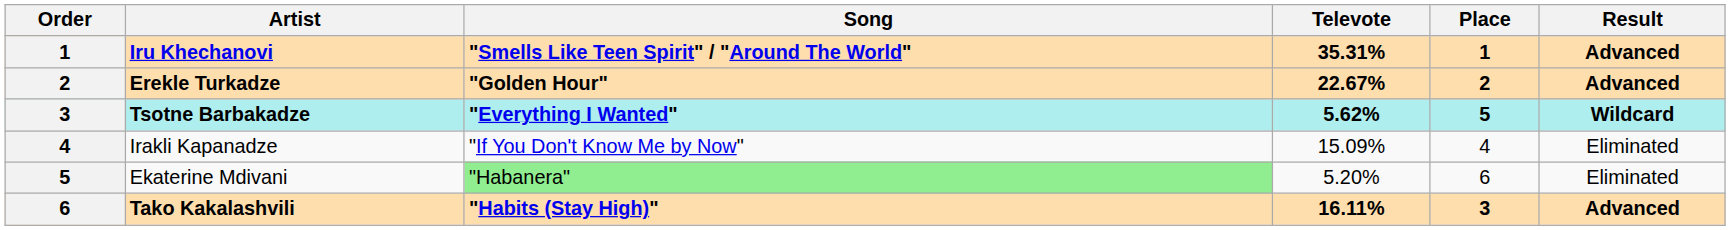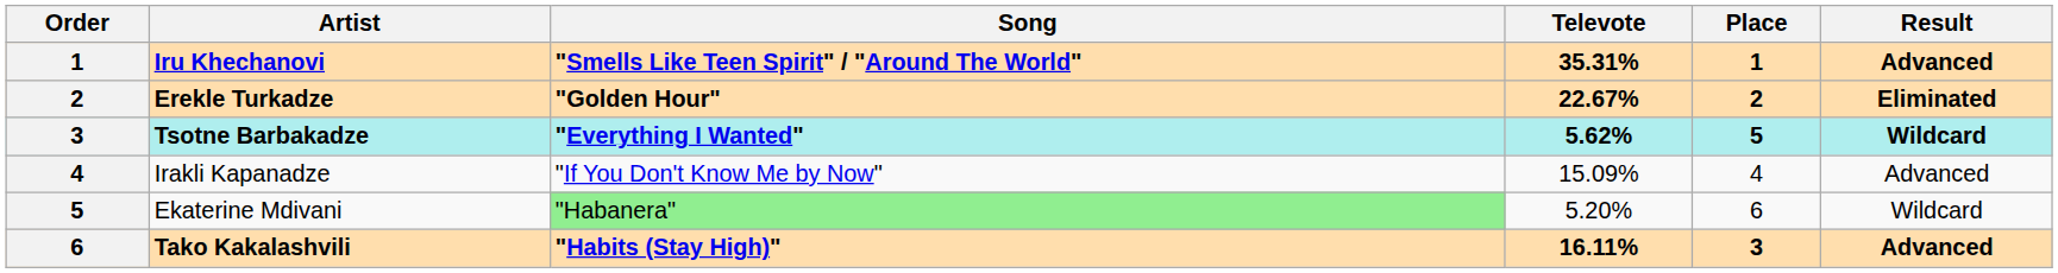Erekle Turkadze | Result: Advanced -> Eliminated
Irakli Kapanadze | Result: Eliminated -> Advanced
Ekaterine Mdivani | Result: Eliminated -> Wildcard
